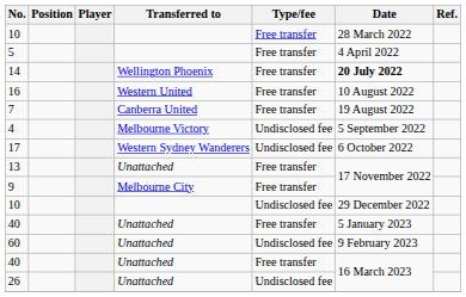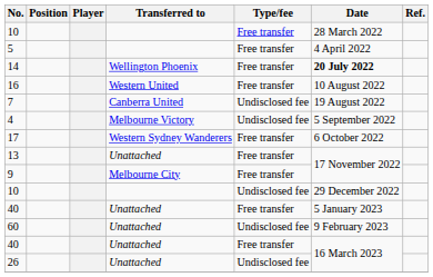7 | Type/fee: Free transfer -> Undisclosed fee
17 | Type/fee: Undisclosed fee -> Free transfer
